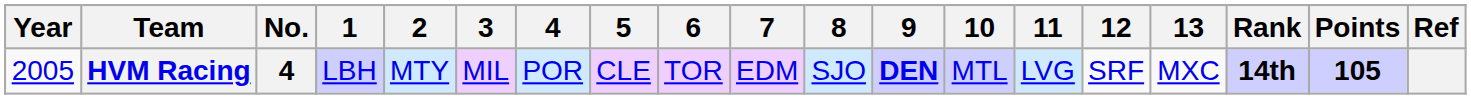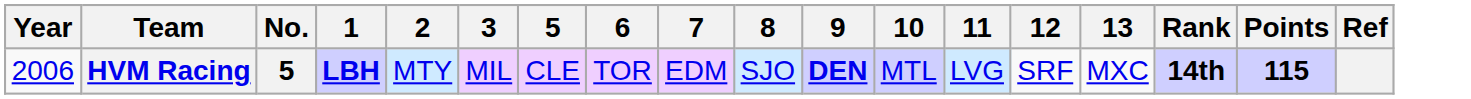- column: 4 | POR
HVM Racing | Year: 2005 -> 2006
HVM Racing | No.: 4 -> 5
HVM Racing | 1: normal -> bold
HVM Racing | Points: 105 -> 115
